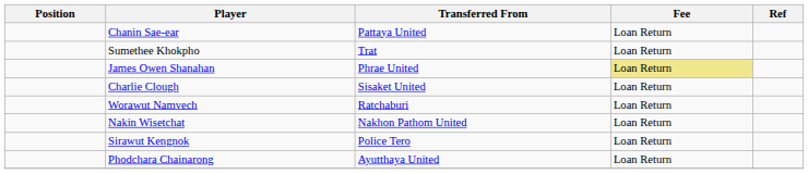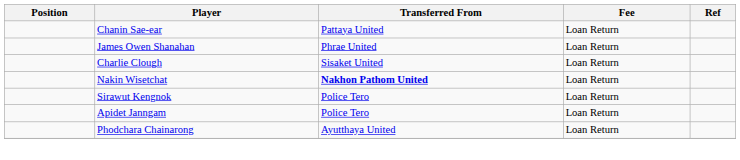- row: Sumethee Khokpho | Trat | Loan Return
James Owen Shanahan | Fee: khaki background -> no background
- row: Worawut Namvech | Ratchaburi | Loan Return
Nakin Wisetchat | Transferred From: normal -> bold
+ row: Apidet Janngam | Police Tero | Loan Return
